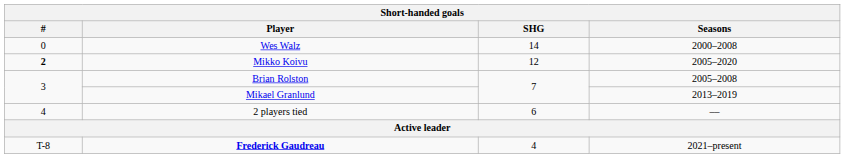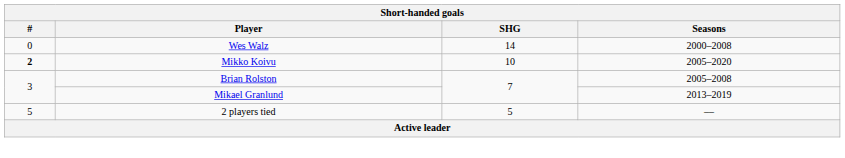Mikko Koivu | SHG: 12 -> 10
2 players tied | #: 4 -> 5
2 players tied | SHG: 6 -> 5
- row: T-8 | Frederick Gaudreau | 4 | 2021–present
